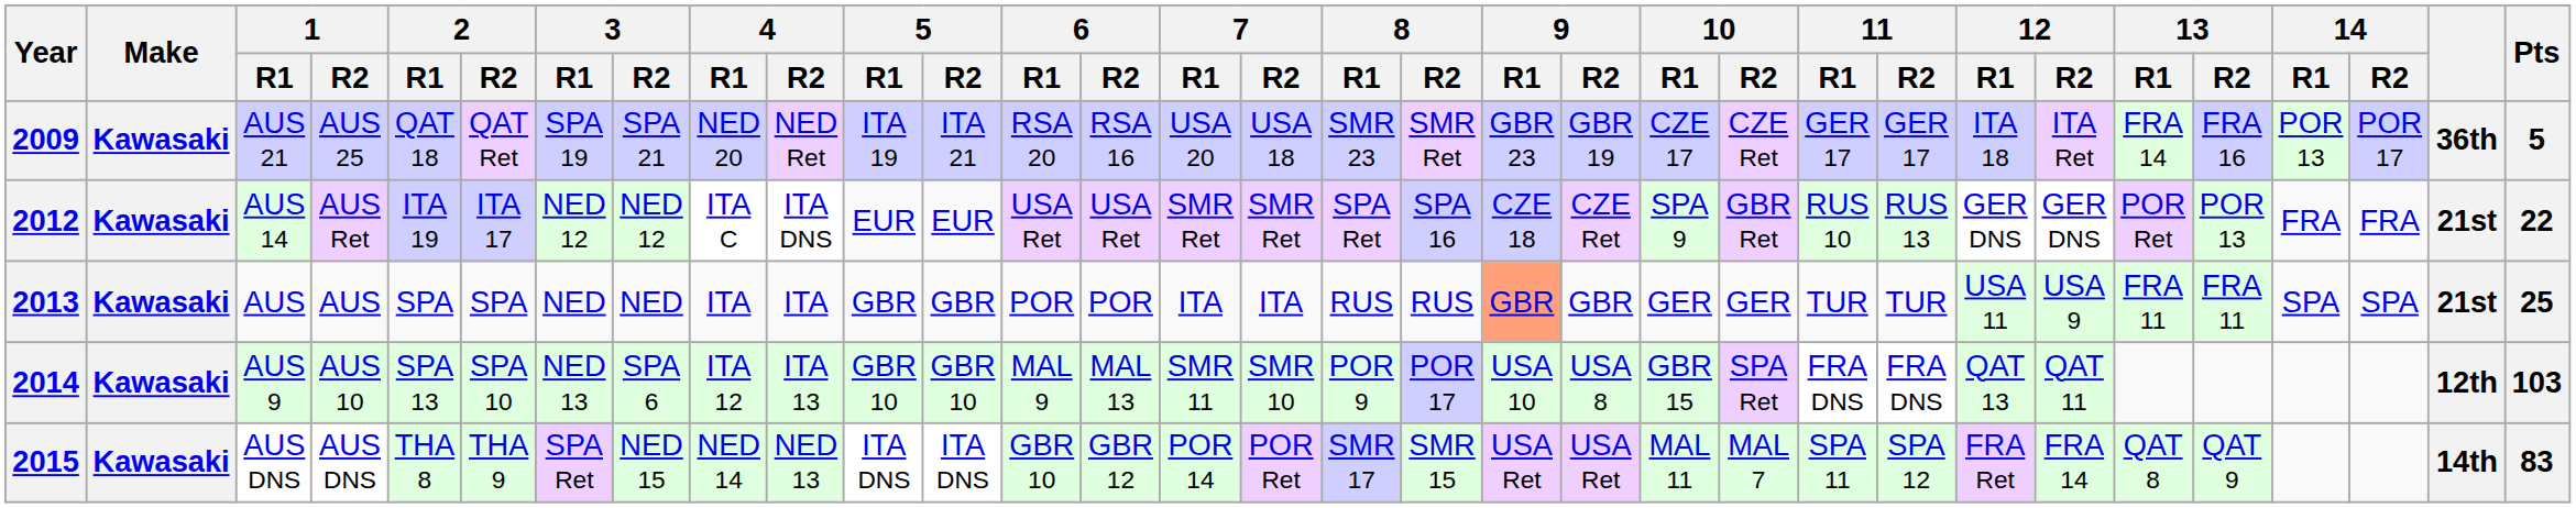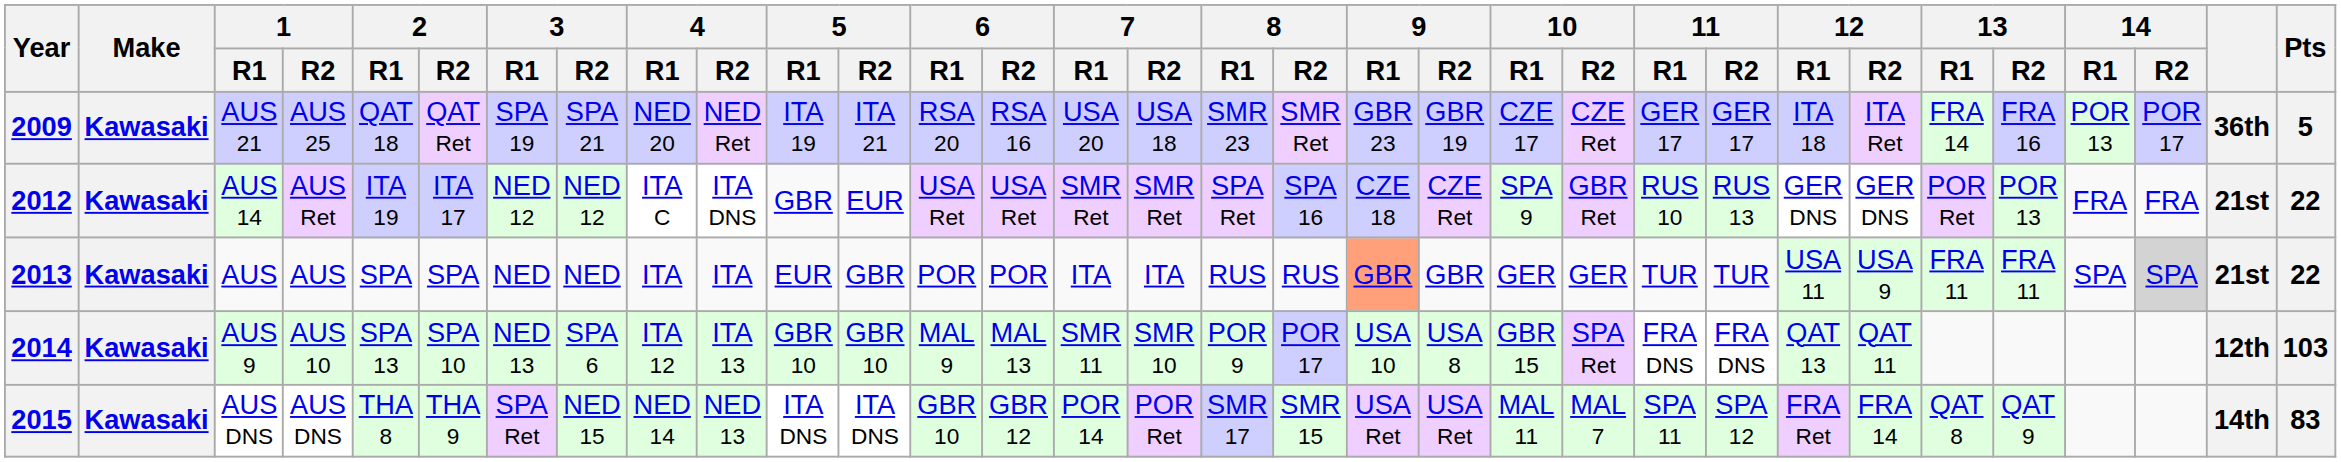2012 | 5 / R1: EUR -> GBR
2013 | 5 / R1: GBR -> EUR
2013 | 14 / R2: no background -> lightgrey background
2013 | Pts: 25 -> 22
